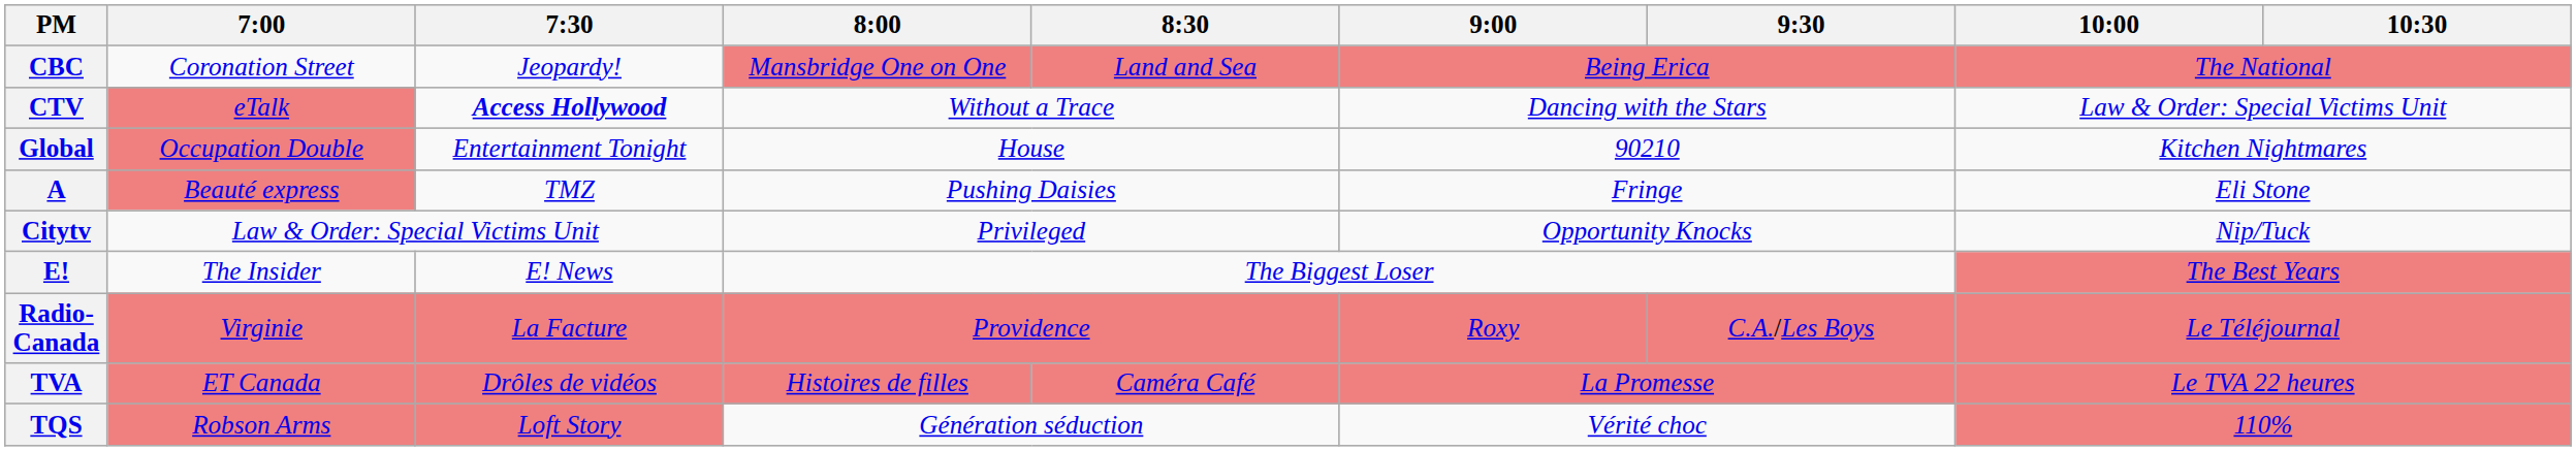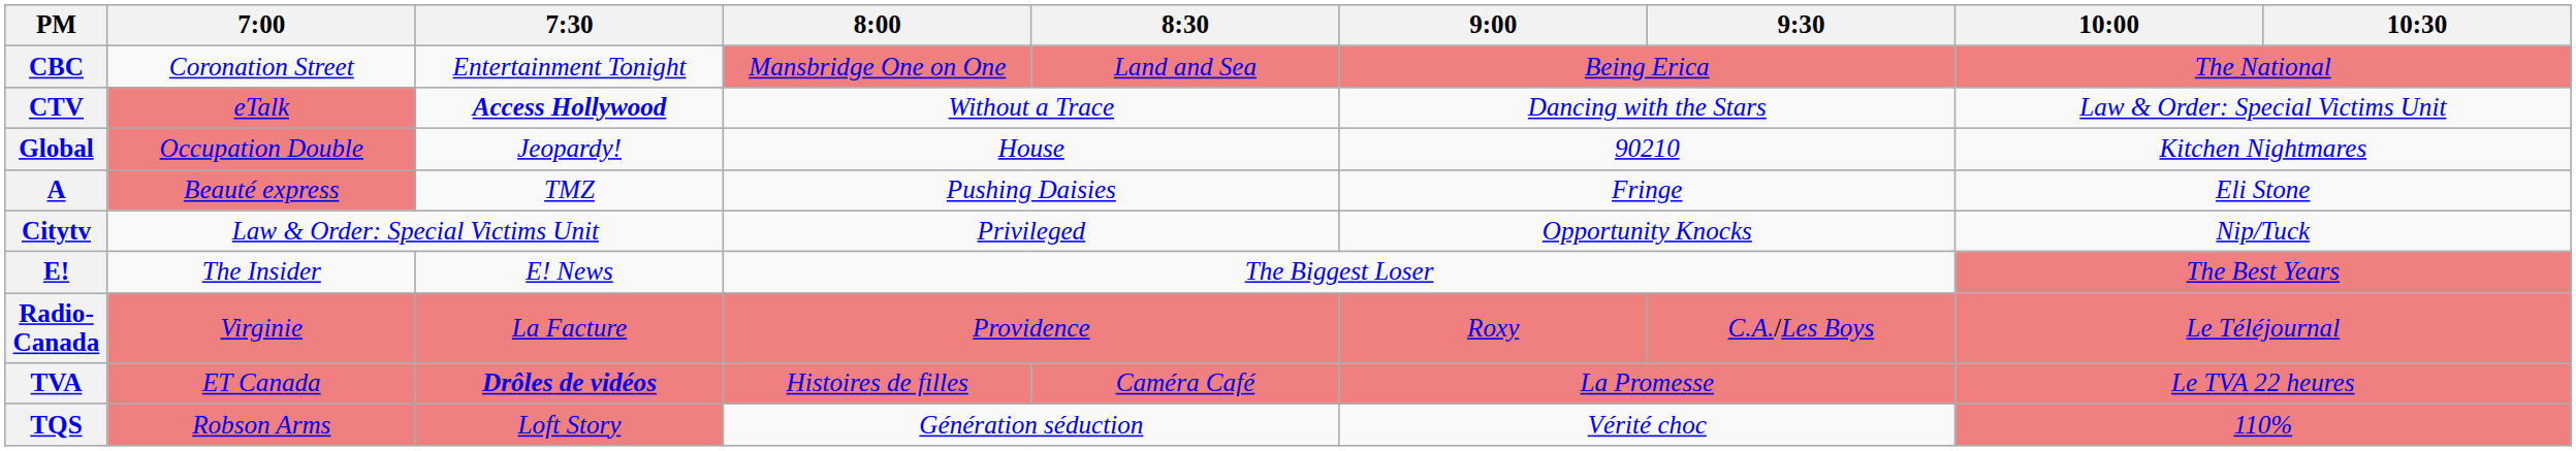CBC | 7:30: Jeopardy! -> Entertainment Tonight
Global | 7:30: Entertainment Tonight -> Jeopardy!
TVA | 7:30: normal -> bold
